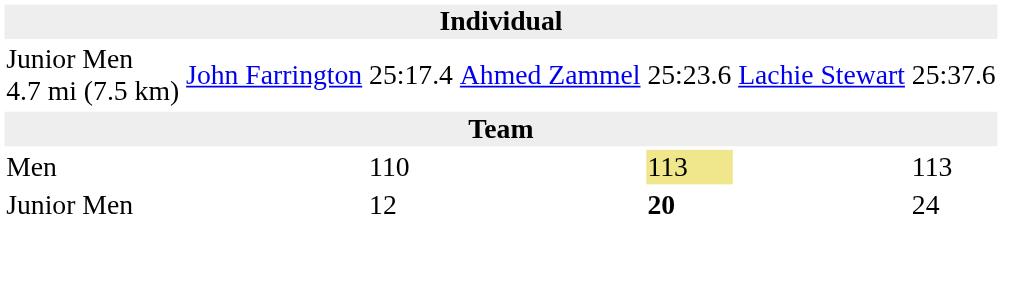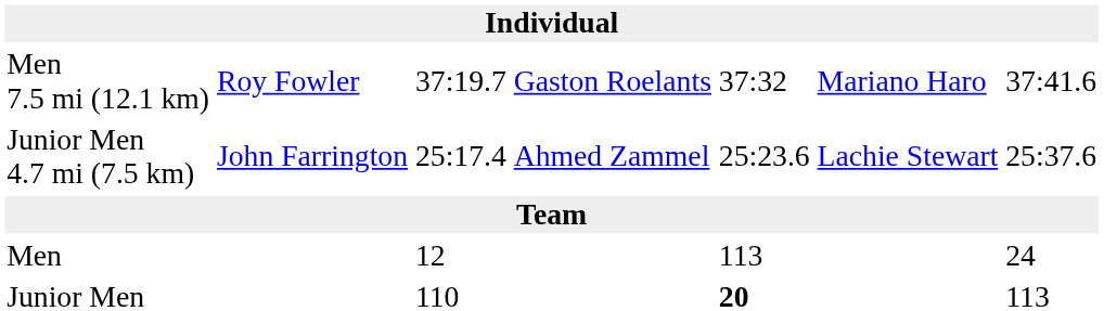+ row: Men 7.5 mi (12.1 km) | Roy Fowler | 37:19.7 | Gaston Roelants | 37:32 | Mariano Haro | 37:41.6
Men | column 3: 110 -> 12
Men | column 5: khaki background -> no background
Men | column 7: 113 -> 24
Junior Men | column 3: 12 -> 110
Junior Men | column 7: 24 -> 113
